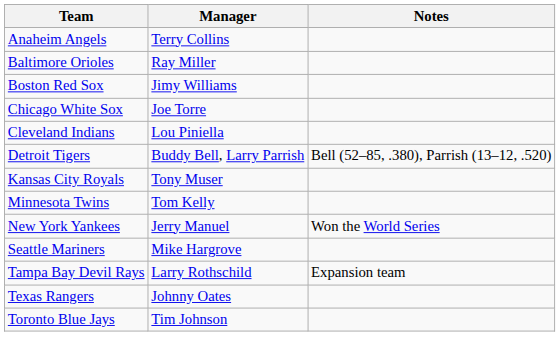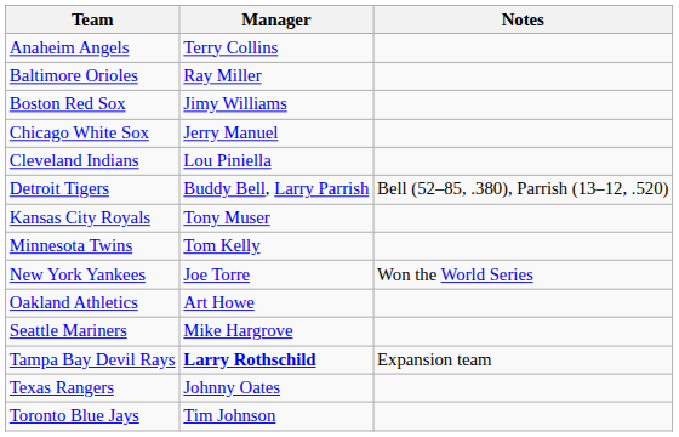Chicago White Sox | Manager: Joe Torre -> Jerry Manuel
New York Yankees | Manager: Jerry Manuel -> Joe Torre
+ row: Oakland Athletics | Art Howe
Tampa Bay Devil Rays | Manager: normal -> bold
